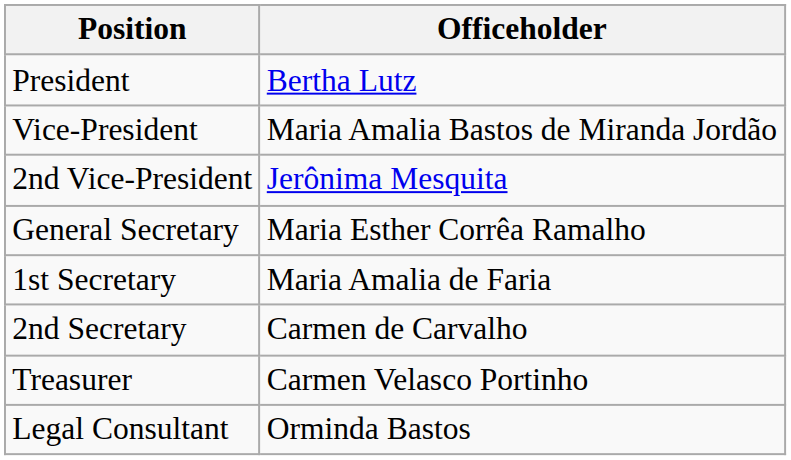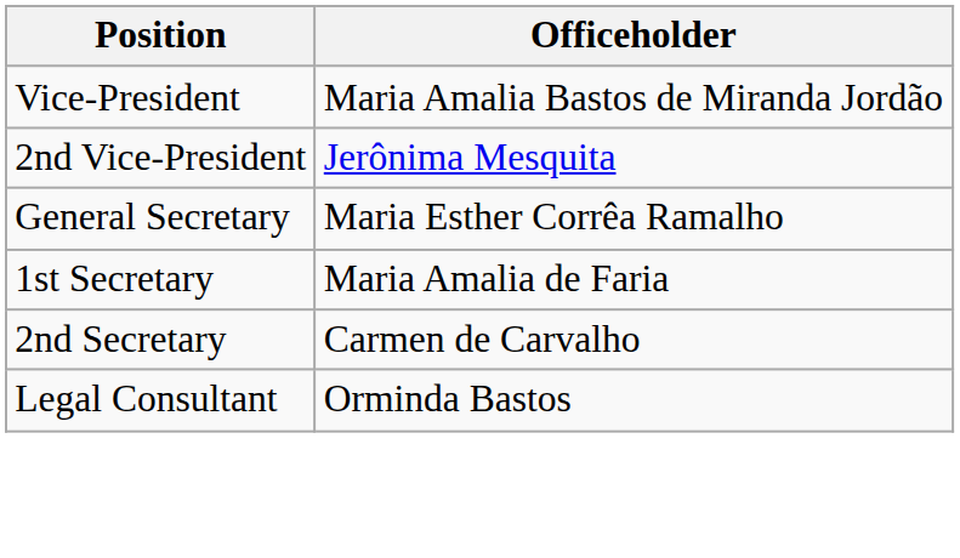- row: President | Bertha Lutz
- row: Treasurer | Carmen Velasco Portinho
